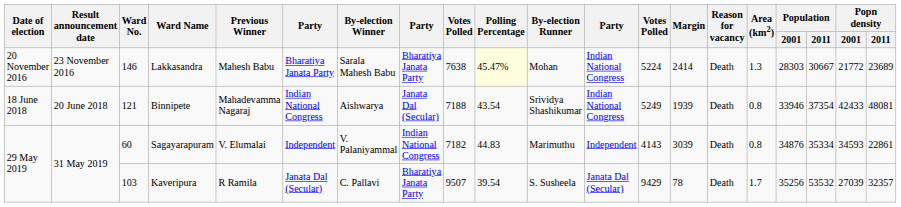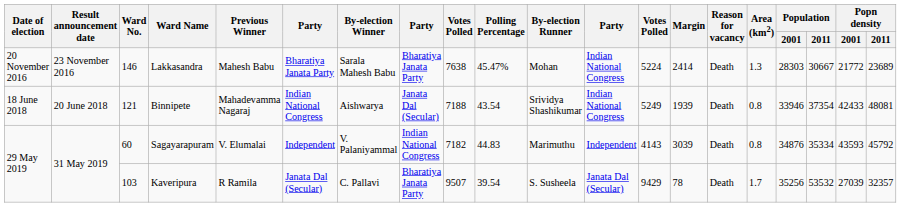Lakkasandra | Polling Percentage: lightyellow background -> no background
Sagayarapuram | Popn density / 2001: 34593 -> 43593
Sagayarapuram | Popn density / 2011: 22861 -> 45792
